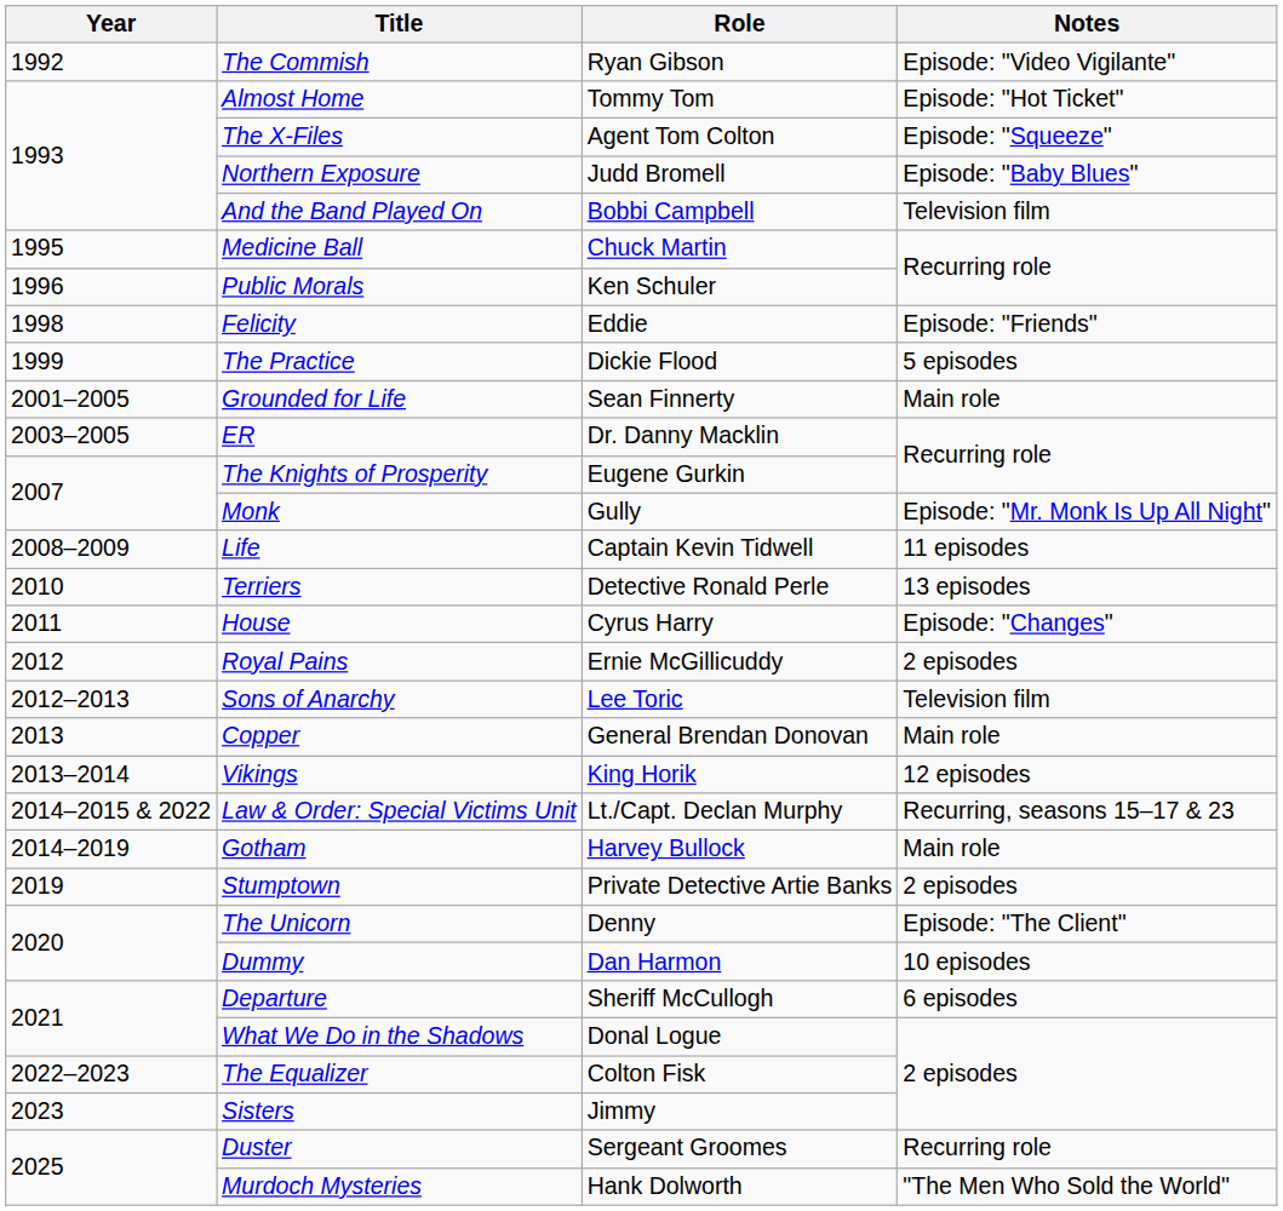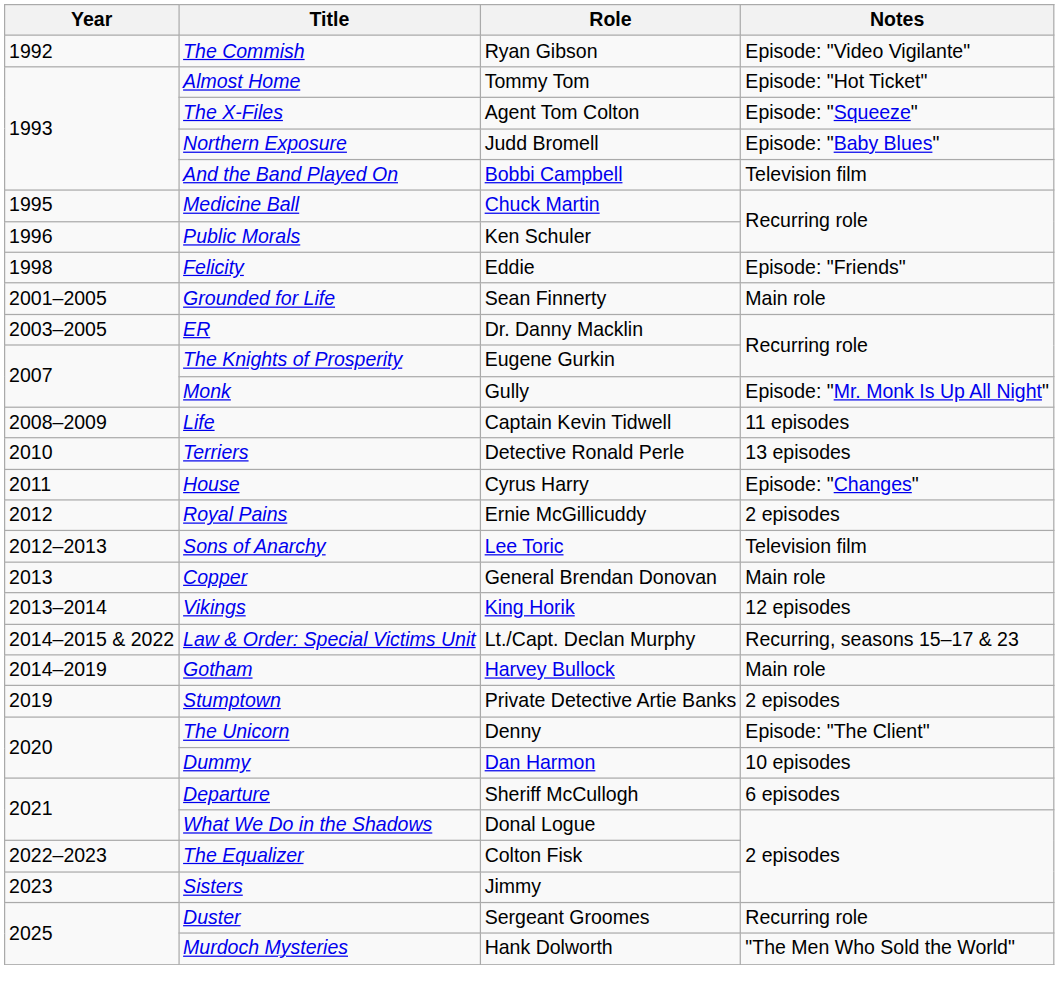- row: 1999 | The Practice | Dickie Flood | 5 episodes
